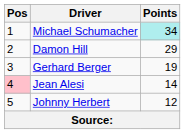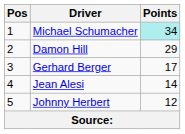Gerhard Berger | Points: 19 -> 17
Jean Alesi | Pos: pink background -> no background
